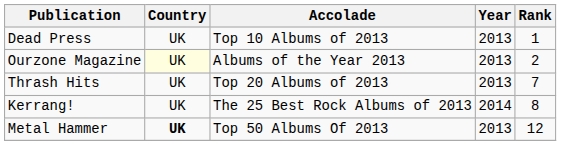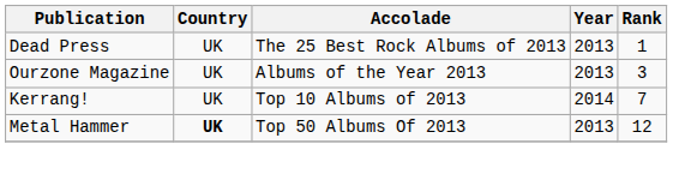Dead Press | Accolade: Top 10 Albums of 2013 -> The 25 Best Rock Albums of 2013
Ourzone Magazine | Country: lightyellow background -> no background
Ourzone Magazine | Rank: 2 -> 3
- row: Thrash Hits | UK | Top 20 Albums of 2013 | 2013 | 7
Kerrang! | Accolade: The 25 Best Rock Albums of 2013 -> Top 10 Albums of 2013
Kerrang! | Rank: 8 -> 7
